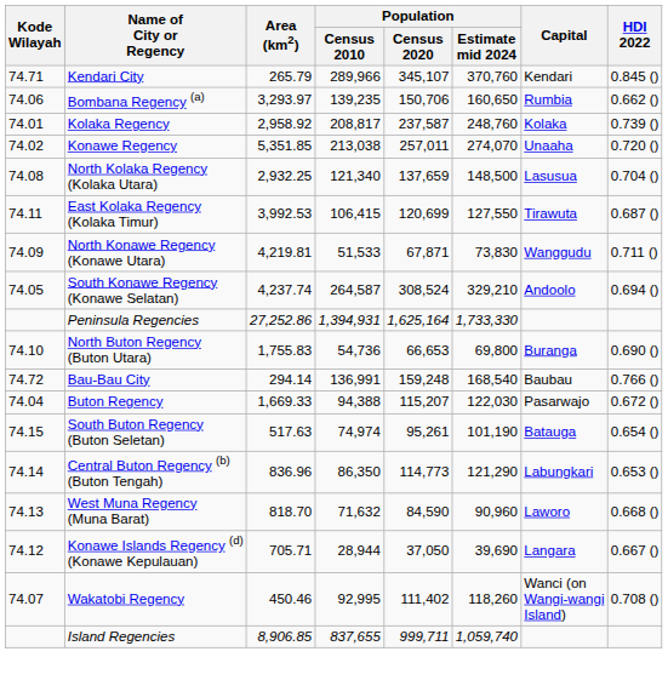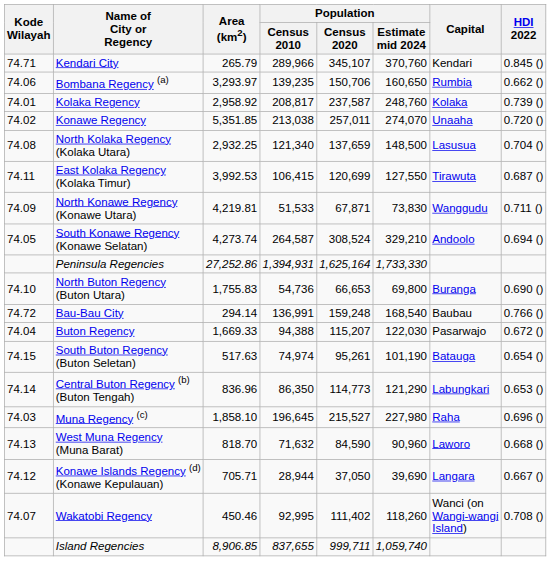South Konawe Regency (Konawe Selatan) | Area (km2): 4,237.74 -> 4,273.74
+ row: 74.03 | Muna Regency (c) | 1,858.10 | 196,645 | 215,527 | 227,980 | Raha | 0.696 ()
